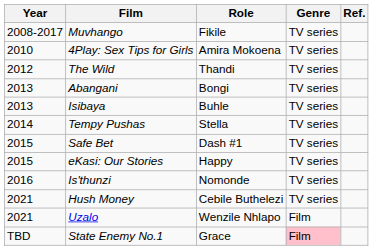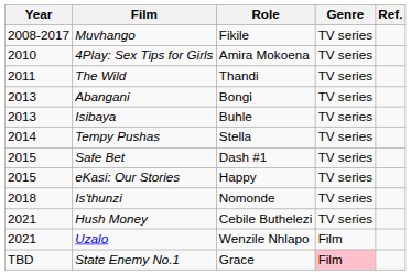The Wild | Year: 2012 -> 2011
Is'thunzi | Year: 2016 -> 2018
